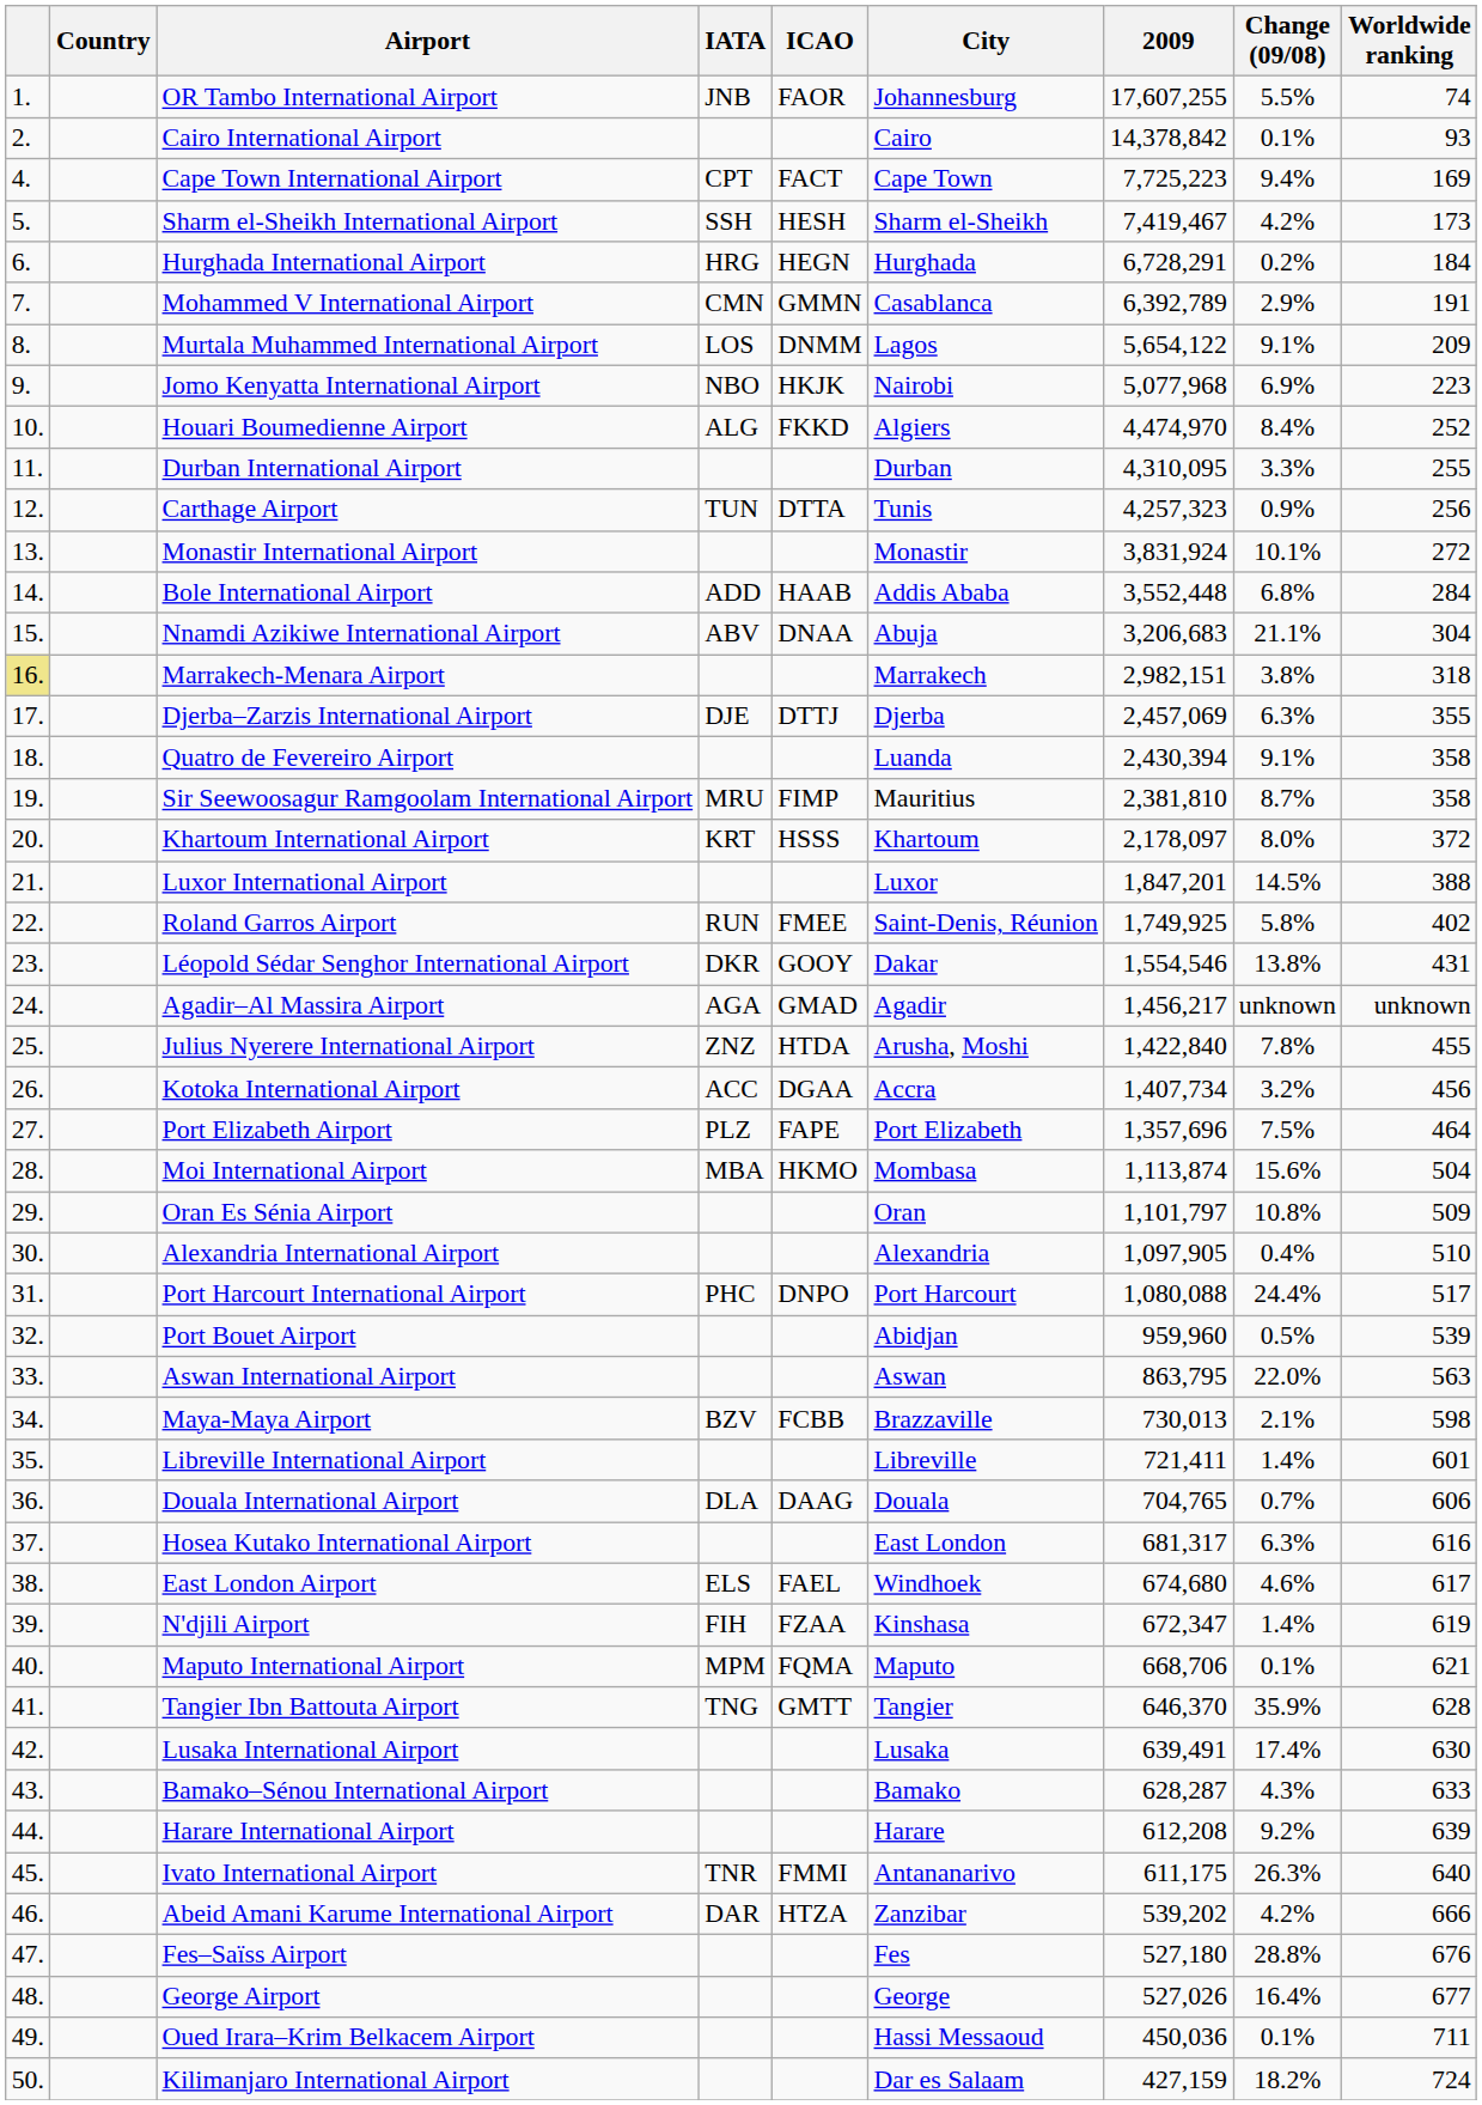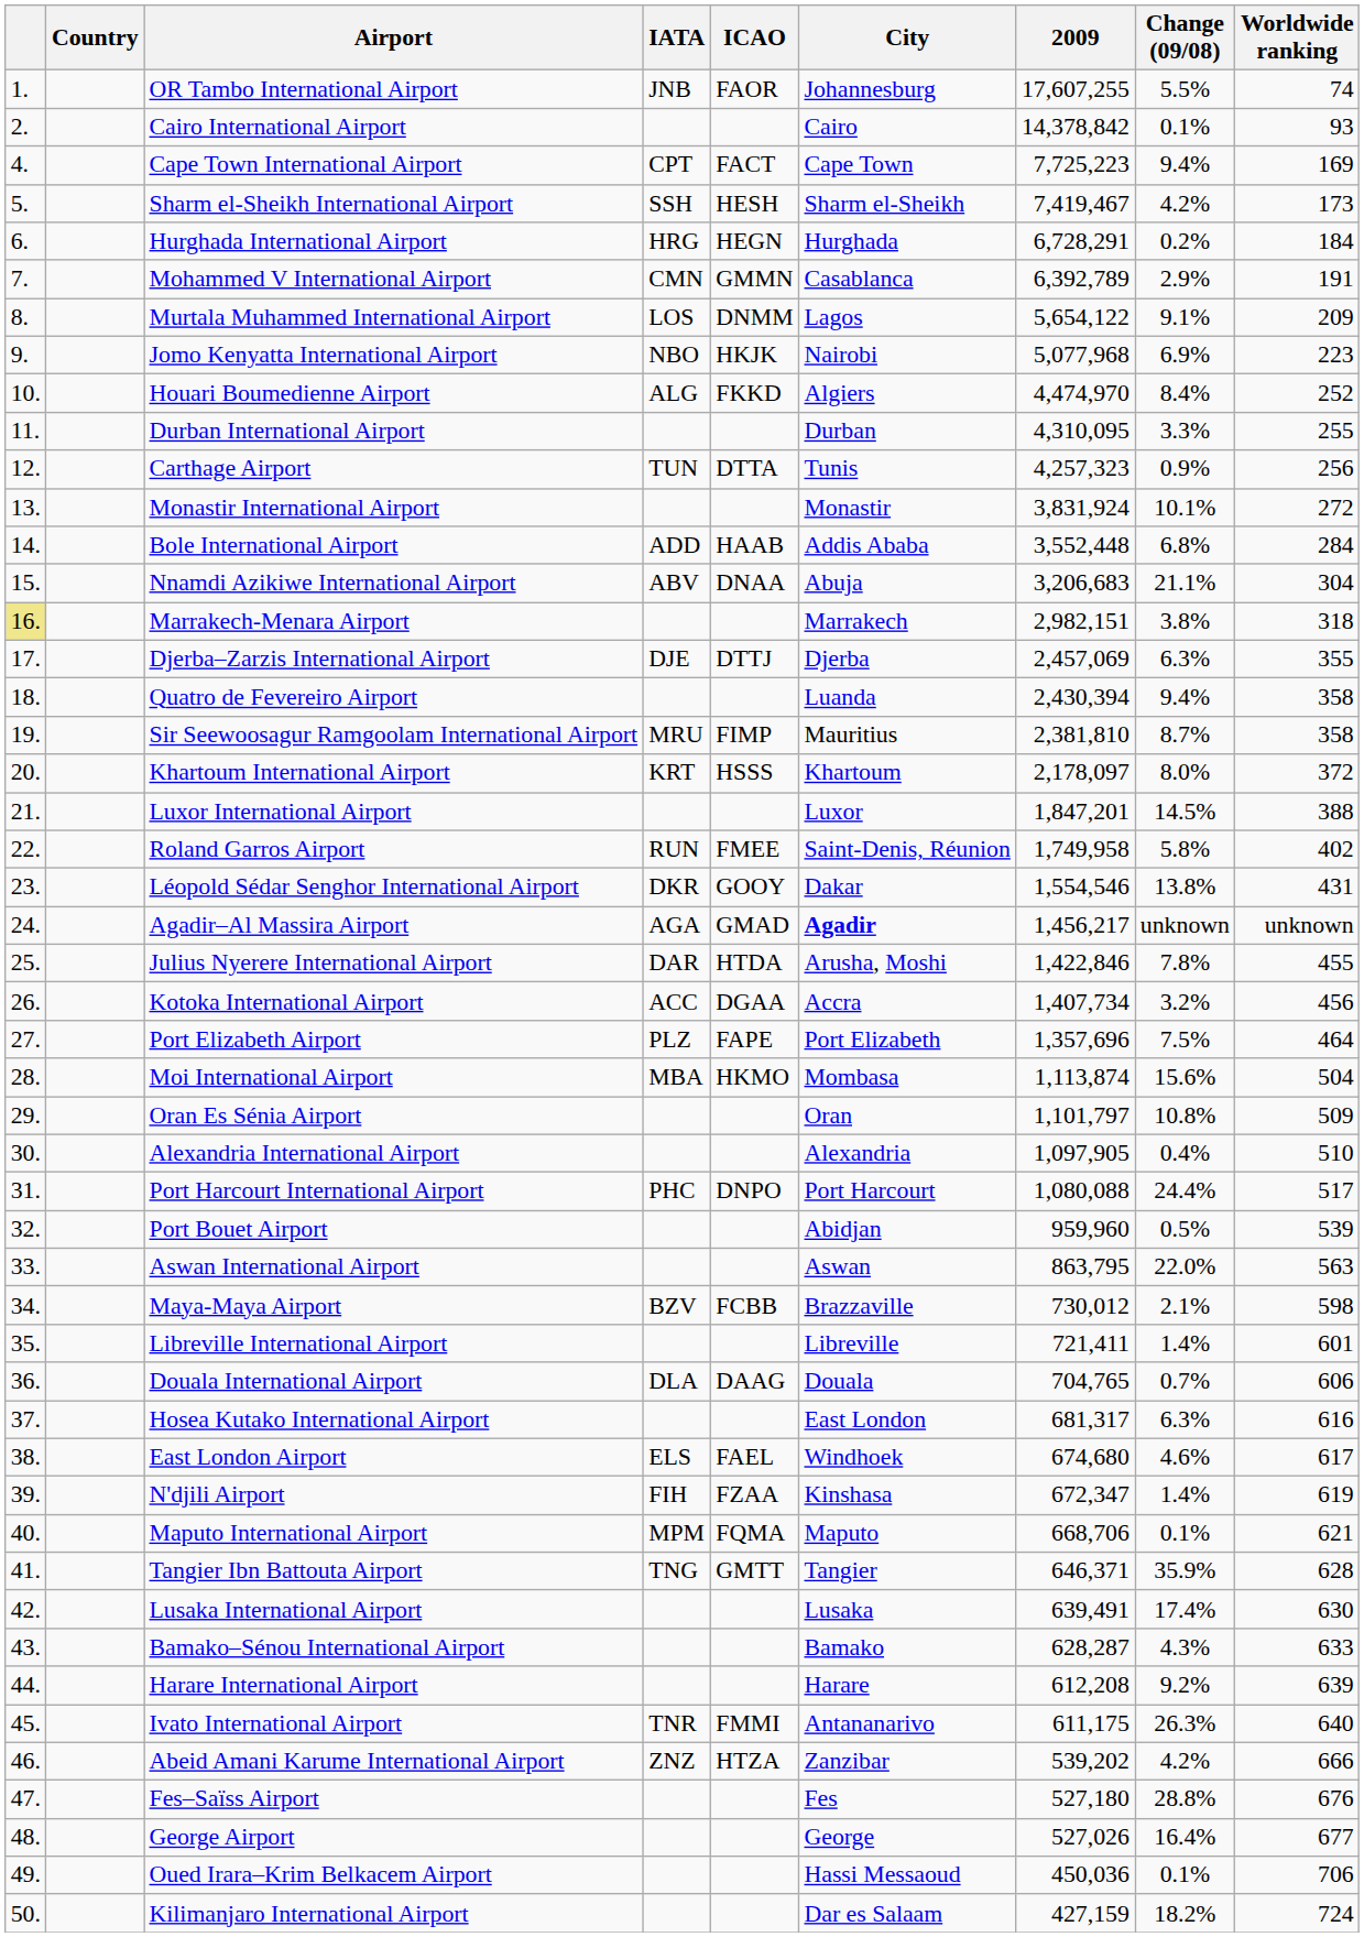Quatro de Fevereiro Airport | Change (09/08): 9.1% -> 9.4%
Roland Garros Airport | 2009: 1,749,925 -> 1,749,958
Agadir–Al Massira Airport | City: normal -> bold
Julius Nyerere International Airport | IATA: ZNZ -> DAR
Julius Nyerere International Airport | 2009: 1,422,840 -> 1,422,846
Maya-Maya Airport | 2009: 730,013 -> 730,012
Tangier Ibn Battouta Airport | 2009: 646,370 -> 646,371
Abeid Amani Karume International Airport | IATA: DAR -> ZNZ
Oued Irara–Krim Belkacem Airport | Worldwide ranking: 711 -> 706
